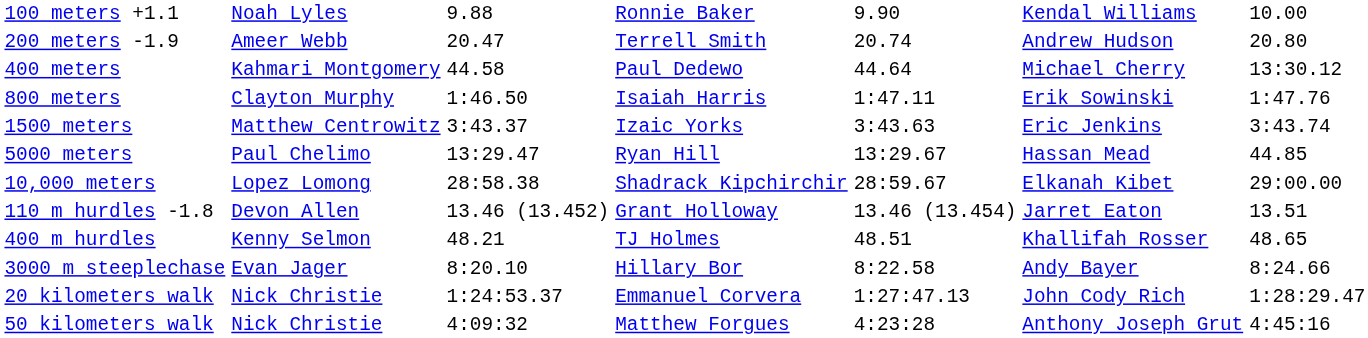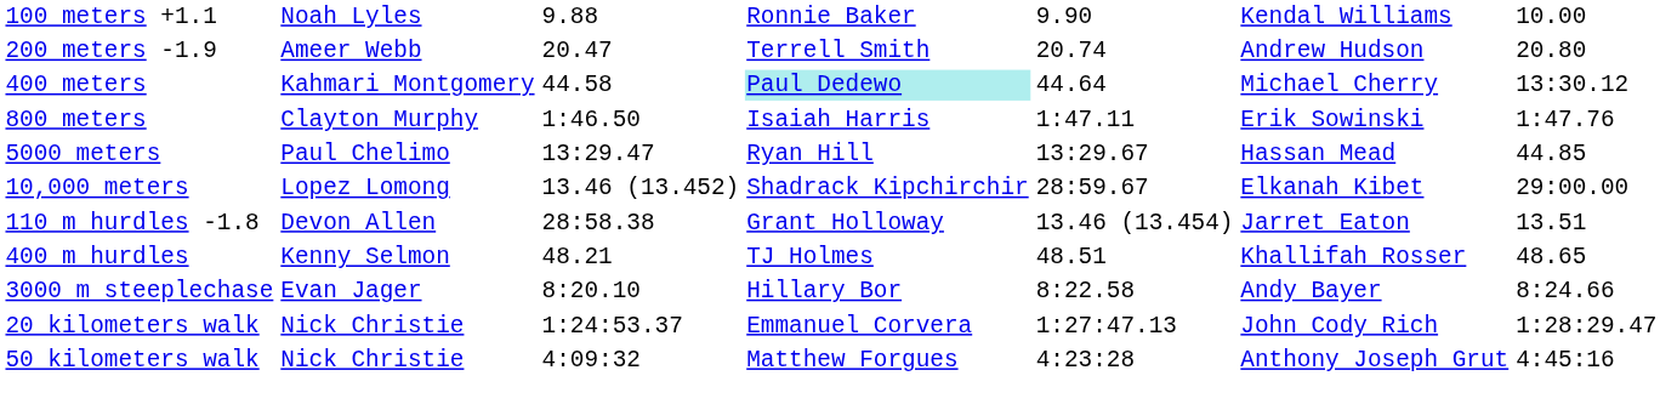400 meters | column 4: no background -> paleturquoise background
- row: 1500 meters | Matthew Centrowitz | 3:43.37 | Izaic Yorks | 3:43.63 | Eric Jenkins | 3:43.74
10,000 meters | column 3: 28:58.38 -> 13.46 (13.452)
110 m hurdles -1.8 | column 3: 13.46 (13.452) -> 28:58.38
